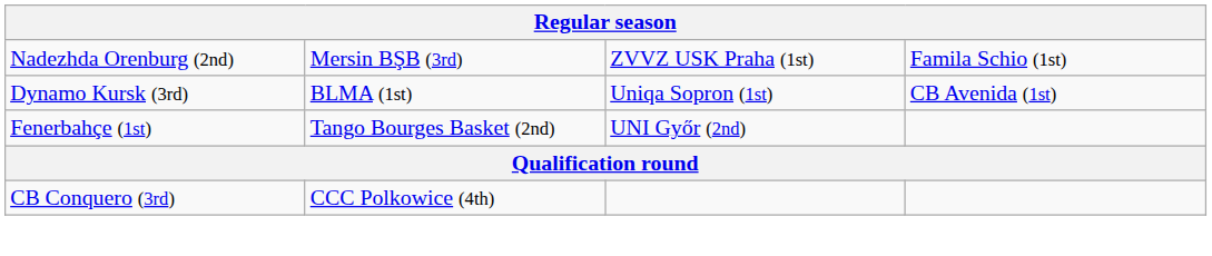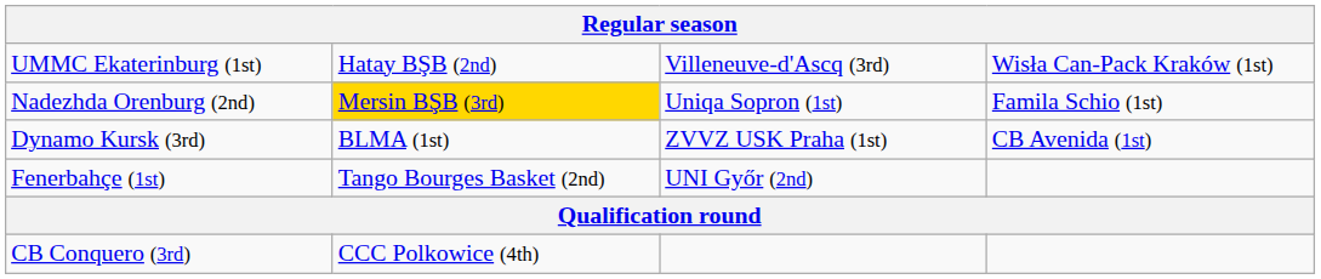+ row: UMMC Ekaterinburg (1st) | Hatay BŞB (2nd) | Villeneuve-d'Ascq (3rd) | Wisła Can-Pack Kraków (1st)
Nadezhda Orenburg (2nd) | column 2: no background -> gold background
Nadezhda Orenburg (2nd) | column 3: ZVVZ USK Praha (1st) -> Uniqa Sopron (1st)
Dynamo Kursk (3rd) | column 3: Uniqa Sopron (1st) -> ZVVZ USK Praha (1st)
